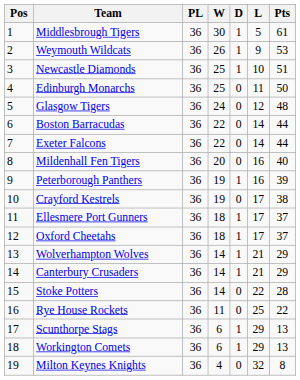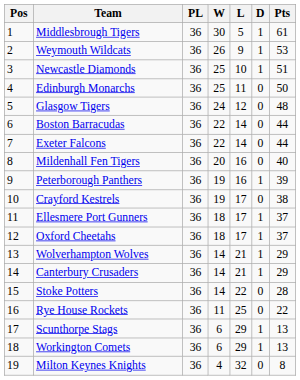columns swapped: D <-> L
